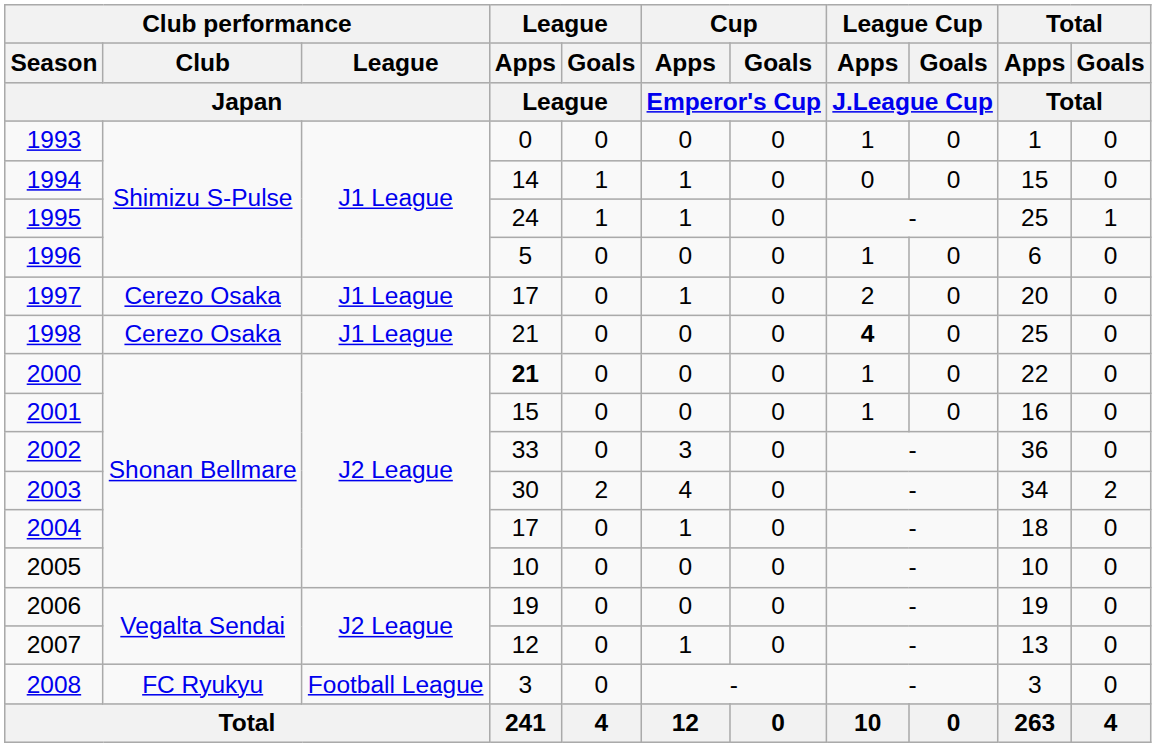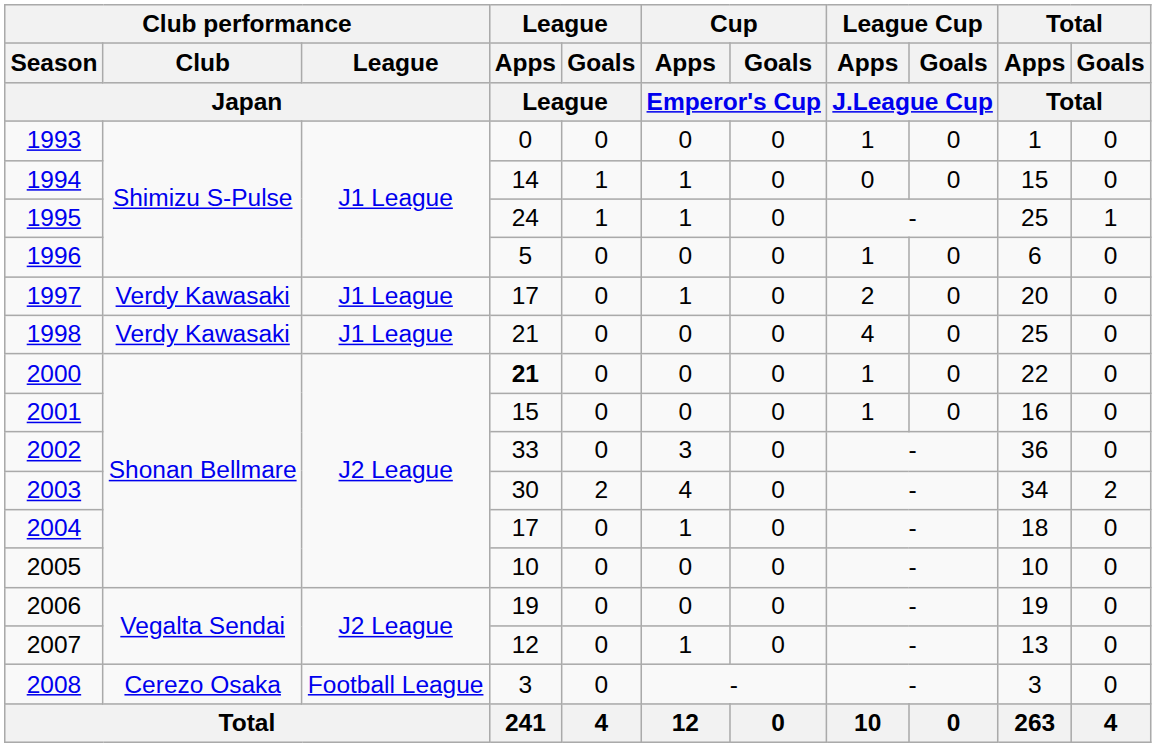1997 | Club performance / Club / Japan: Cerezo Osaka -> Verdy Kawasaki
1998 | Club performance / Club / Japan: Cerezo Osaka -> Verdy Kawasaki
1998 | League Cup / Apps / J.League Cup: bold -> normal
2008 | Club performance / Club / Japan: FC Ryukyu -> Cerezo Osaka
